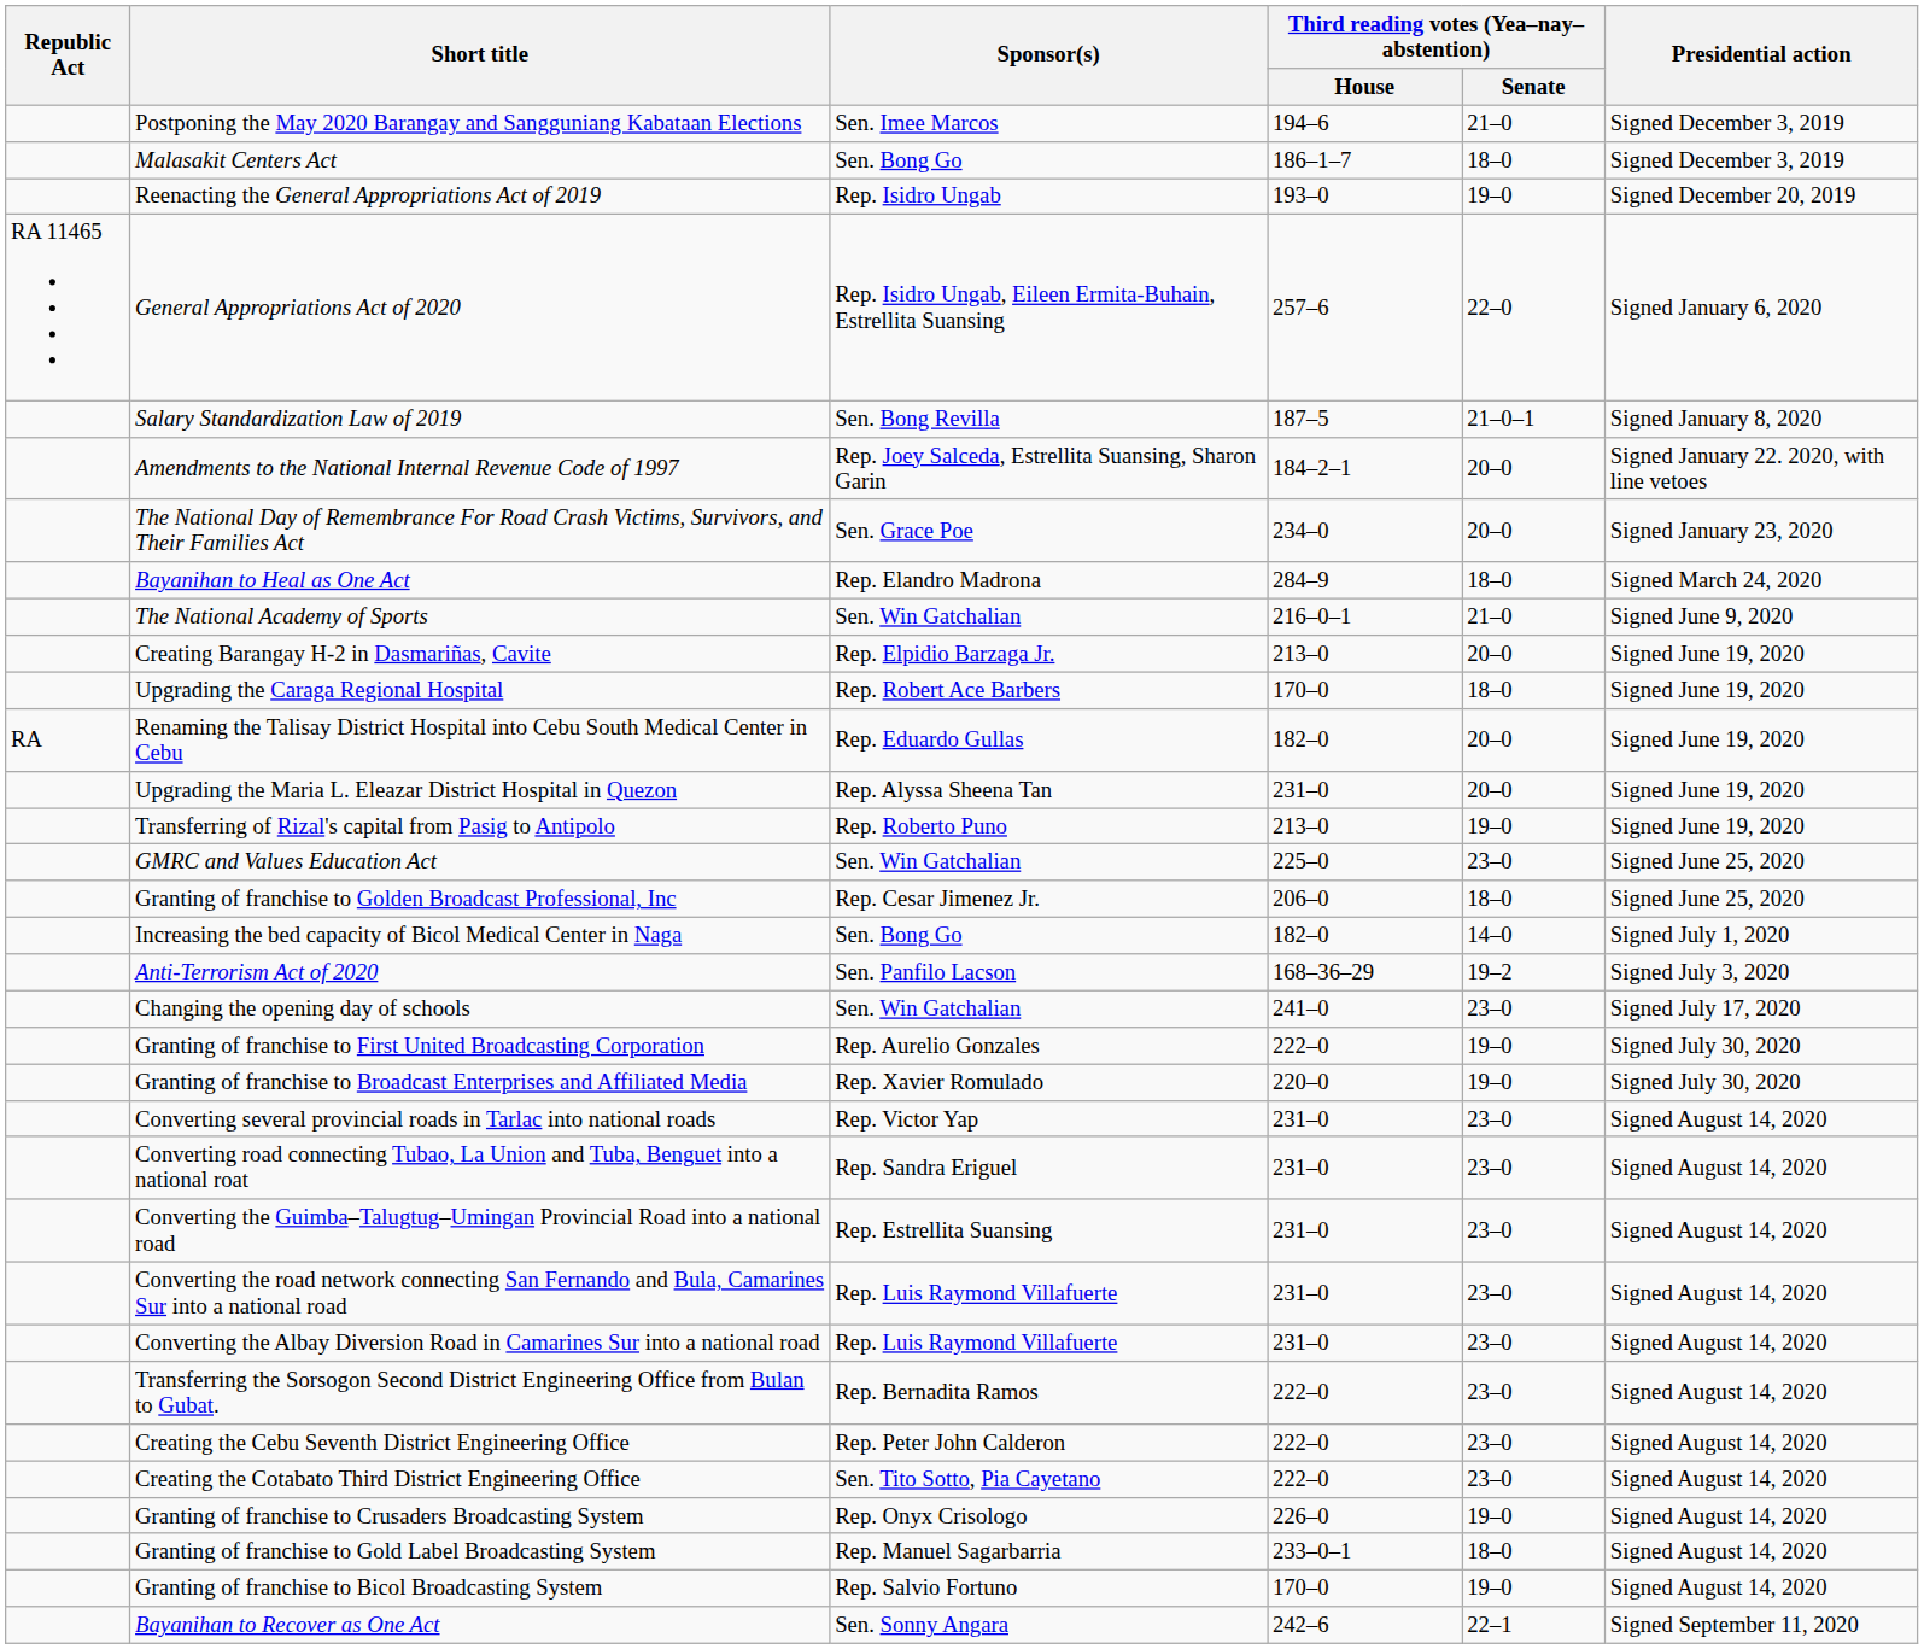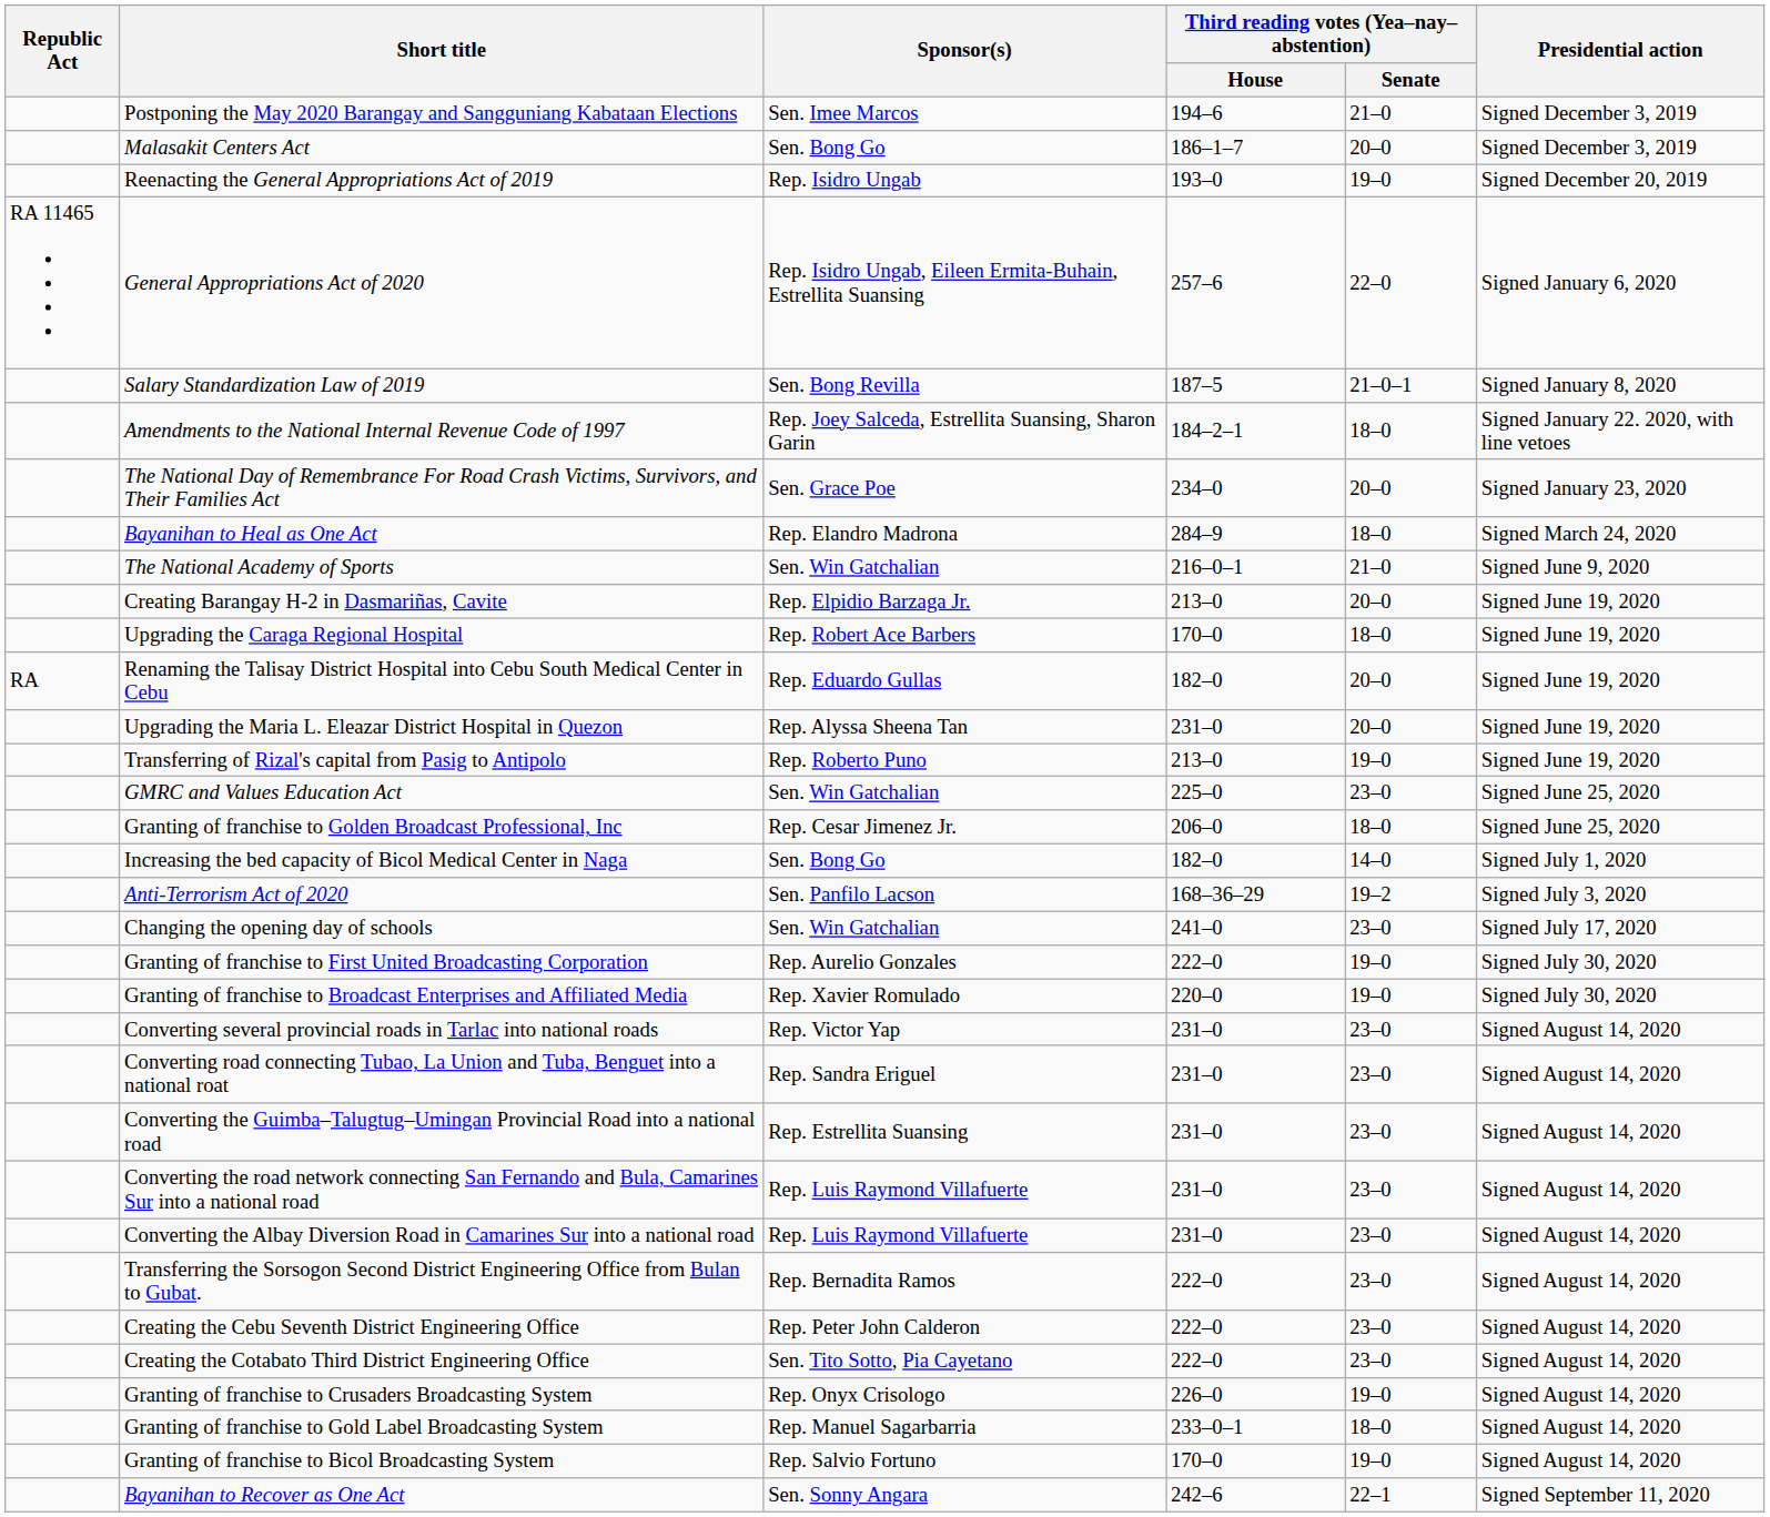Malasakit Centers Act | Third reading votes (Yea–nay–abstention) / Senate: 18–0 -> 20–0
Amendments to the National Internal Revenue Code of 1997 | Third reading votes (Yea–nay–abstention) / Senate: 20–0 -> 18–0
